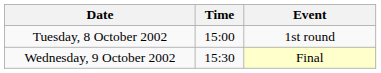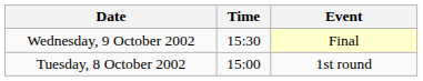rows swapped: Tuesday, 8 October 2002 <-> Wednesday, 9 October 2002
